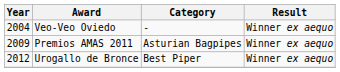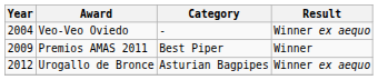Premios AMAS 2011 | Category: Asturian Bagpipes -> Best Piper
Premios AMAS 2011 | Result: Winner ex aequo -> Winner
Urogallo de Bronce | Category: Best Piper -> Asturian Bagpipes
